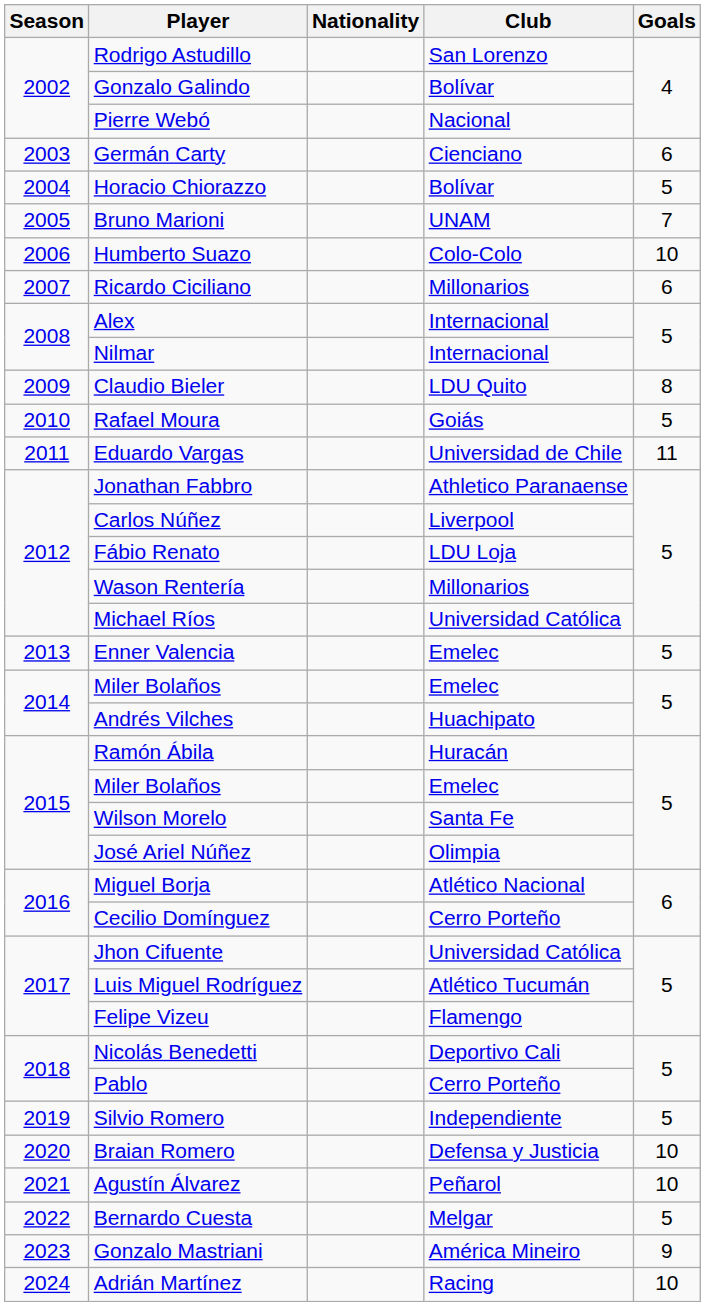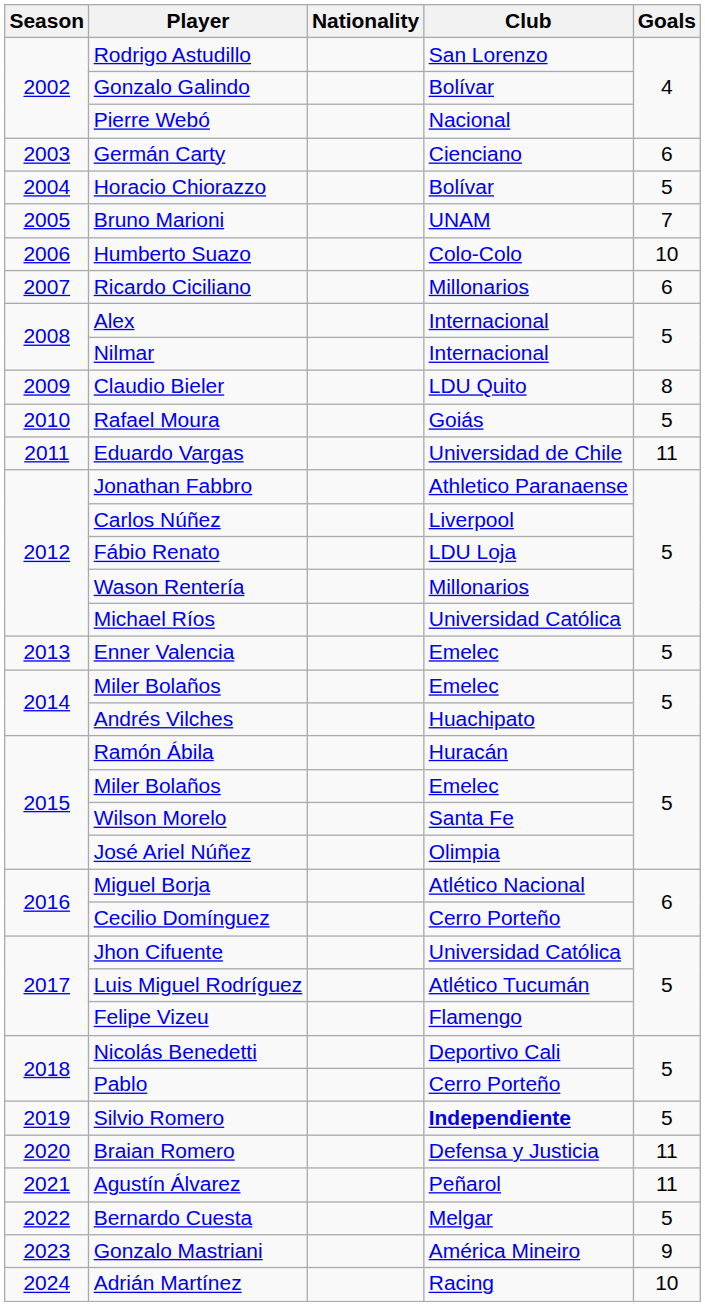Silvio Romero | Club: normal -> bold
Braian Romero | Goals: 10 -> 11
Agustín Álvarez | Goals: 10 -> 11
